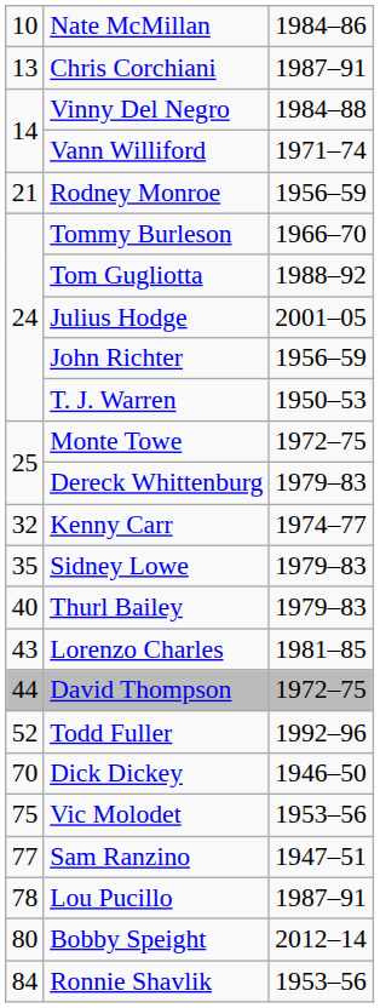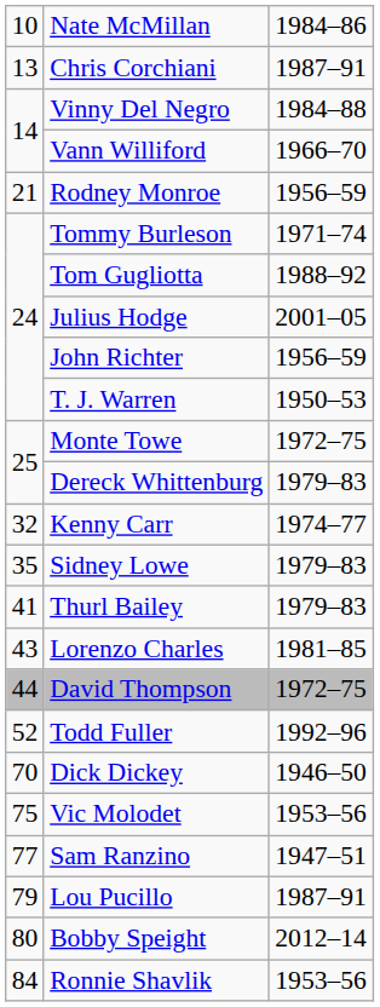Vann Williford | column 3: 1971–74 -> 1966–70
Tommy Burleson | column 3: 1966–70 -> 1971–74
Thurl Bailey | column 1: 40 -> 41
Lou Pucillo | column 1: 78 -> 79
